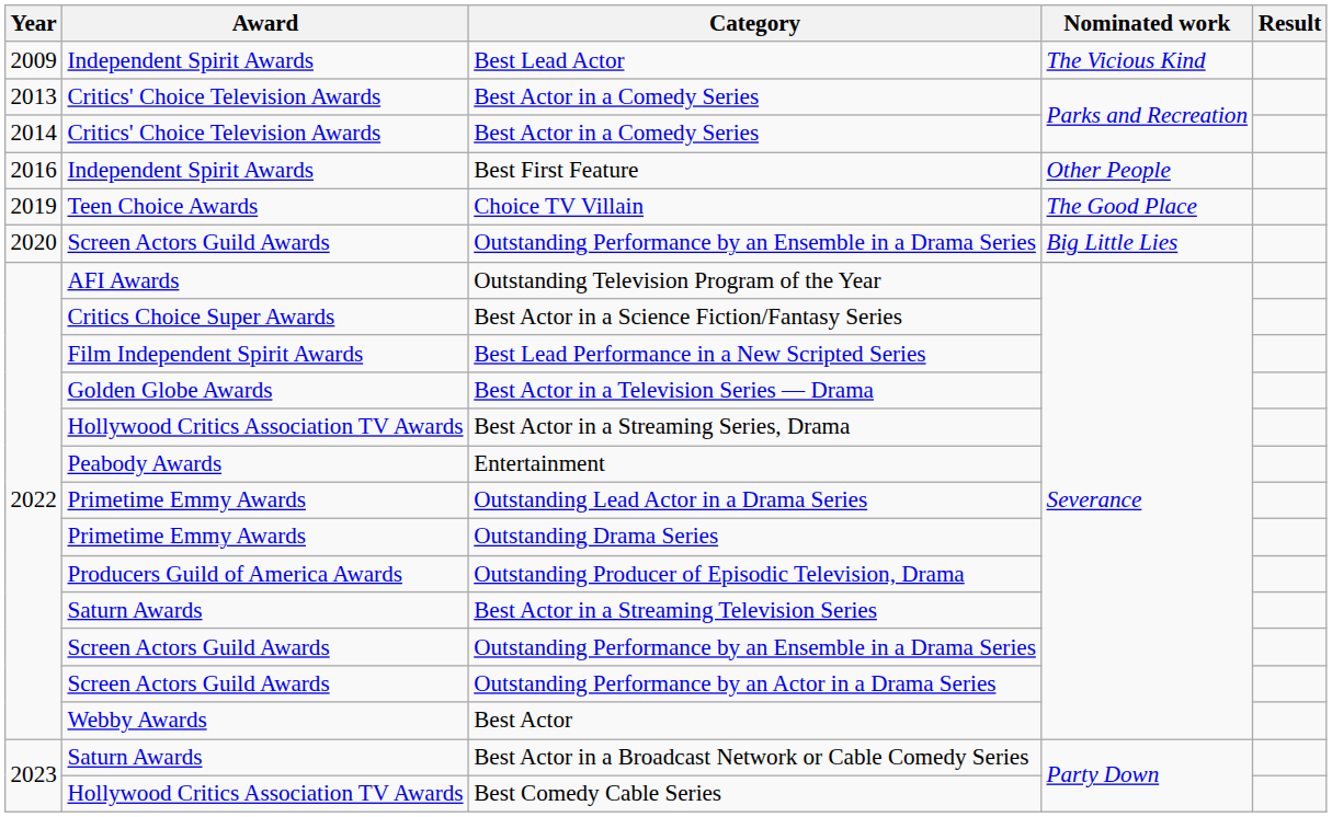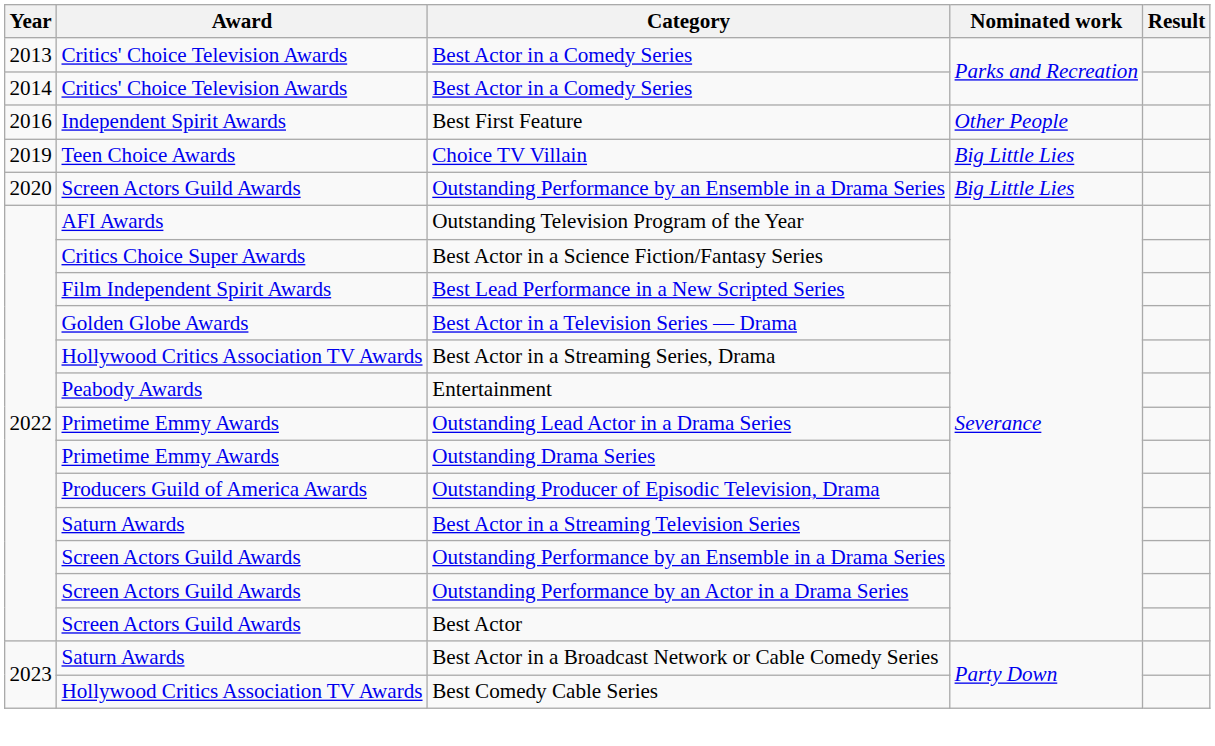- row: 2009 | Independent Spirit Awards | Best Lead Actor | The Vicious Kind
Choice TV Villain | Nominated work: The Good Place -> Big Little Lies
Best Actor | Award: Webby Awards -> Screen Actors Guild Awards
